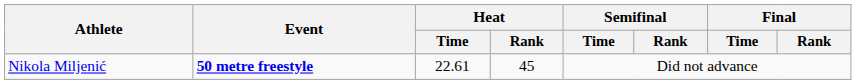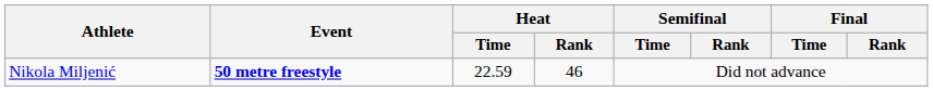Nikola Miljenić | Heat / Time: 22.61 -> 22.59
Nikola Miljenić | Heat / Rank: 45 -> 46
